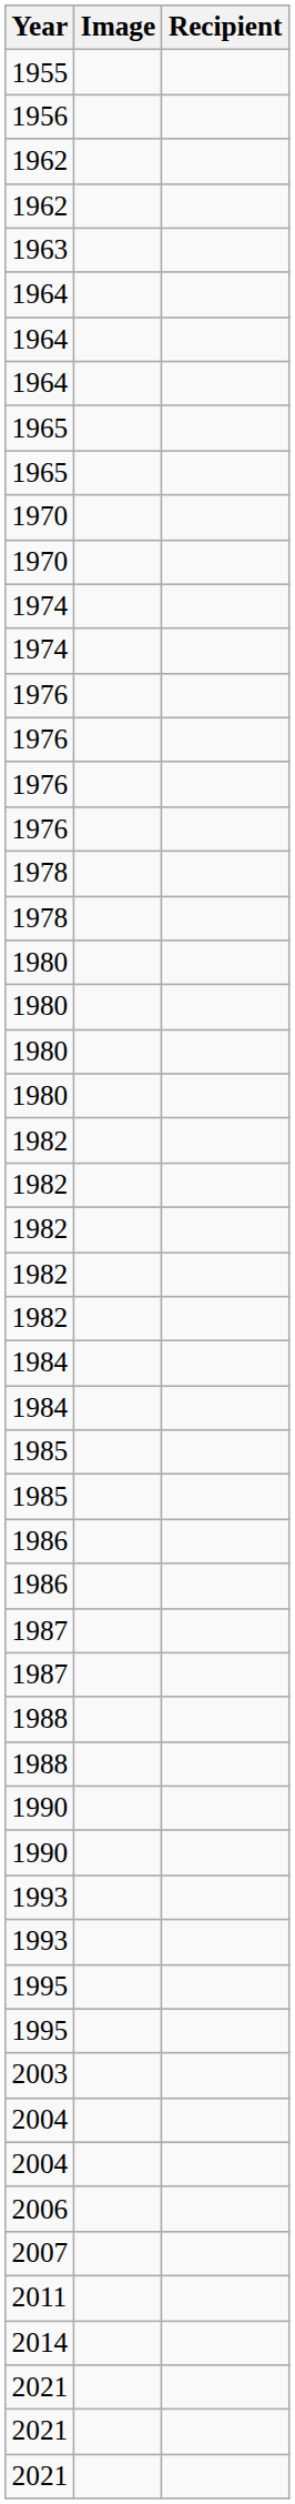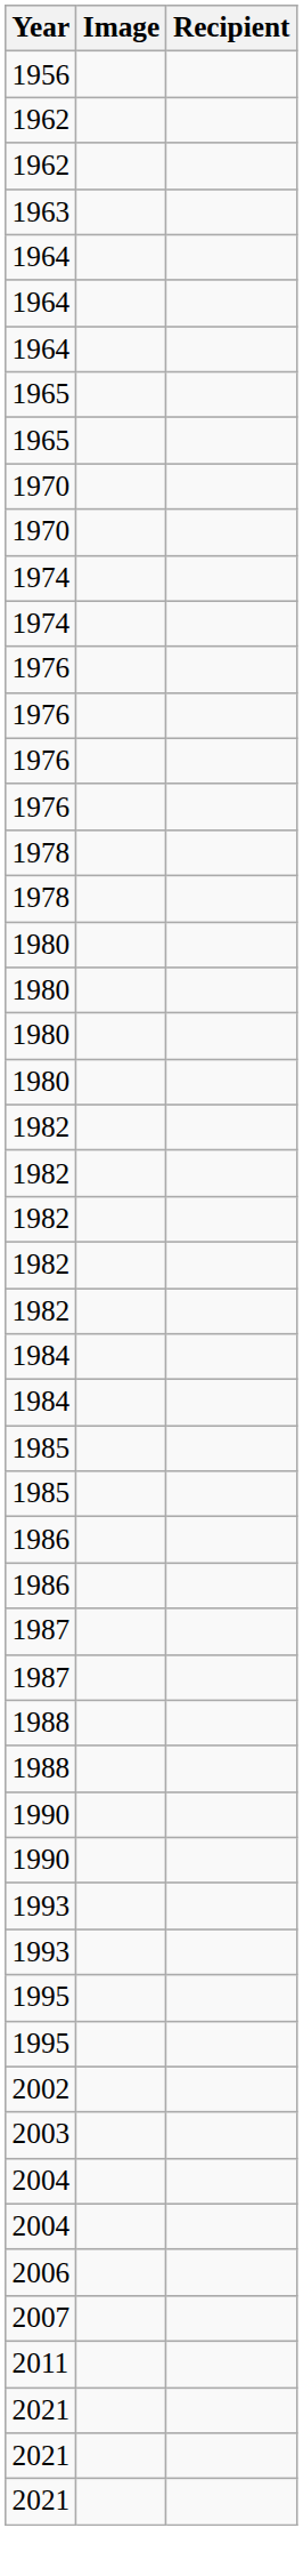- row: 1955
+ row: 2002
- row: 2014
